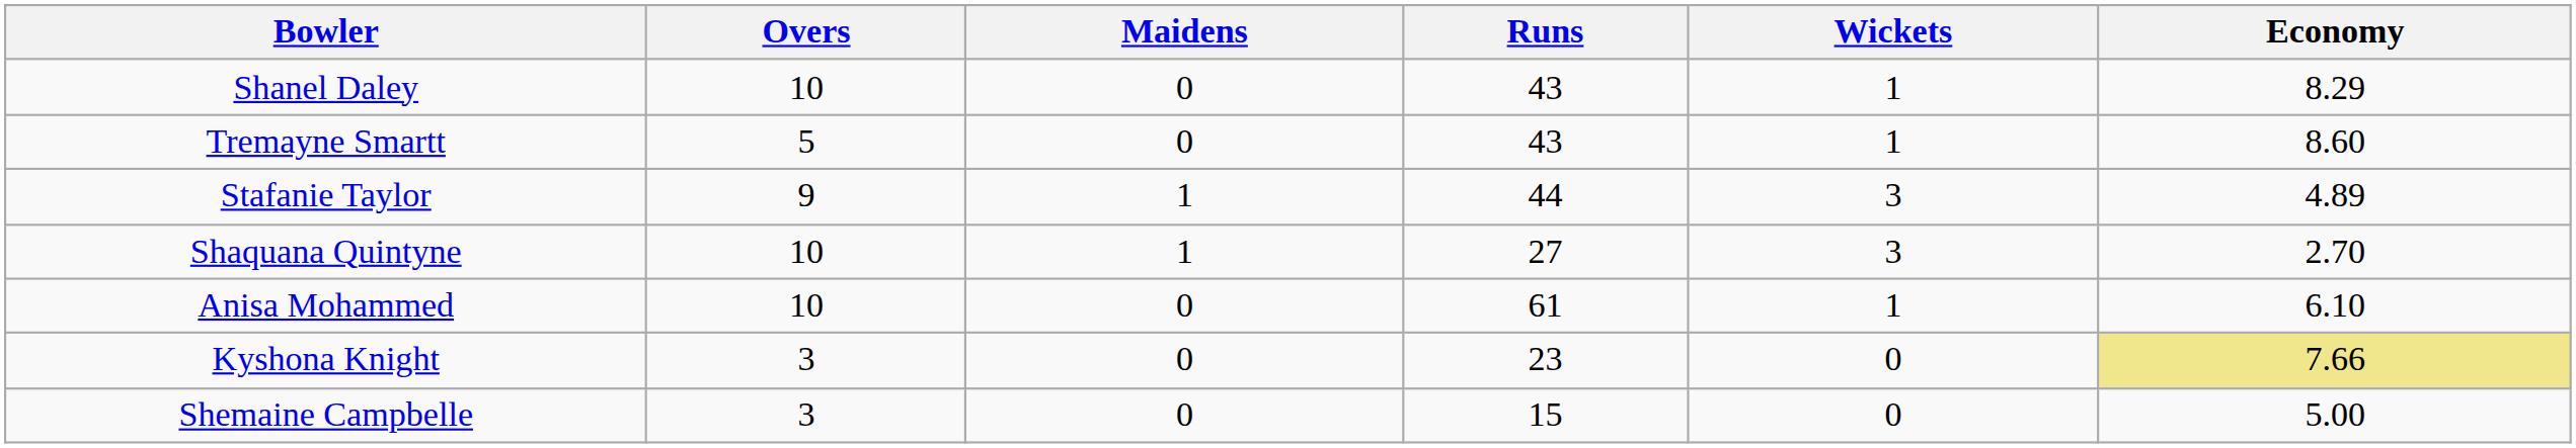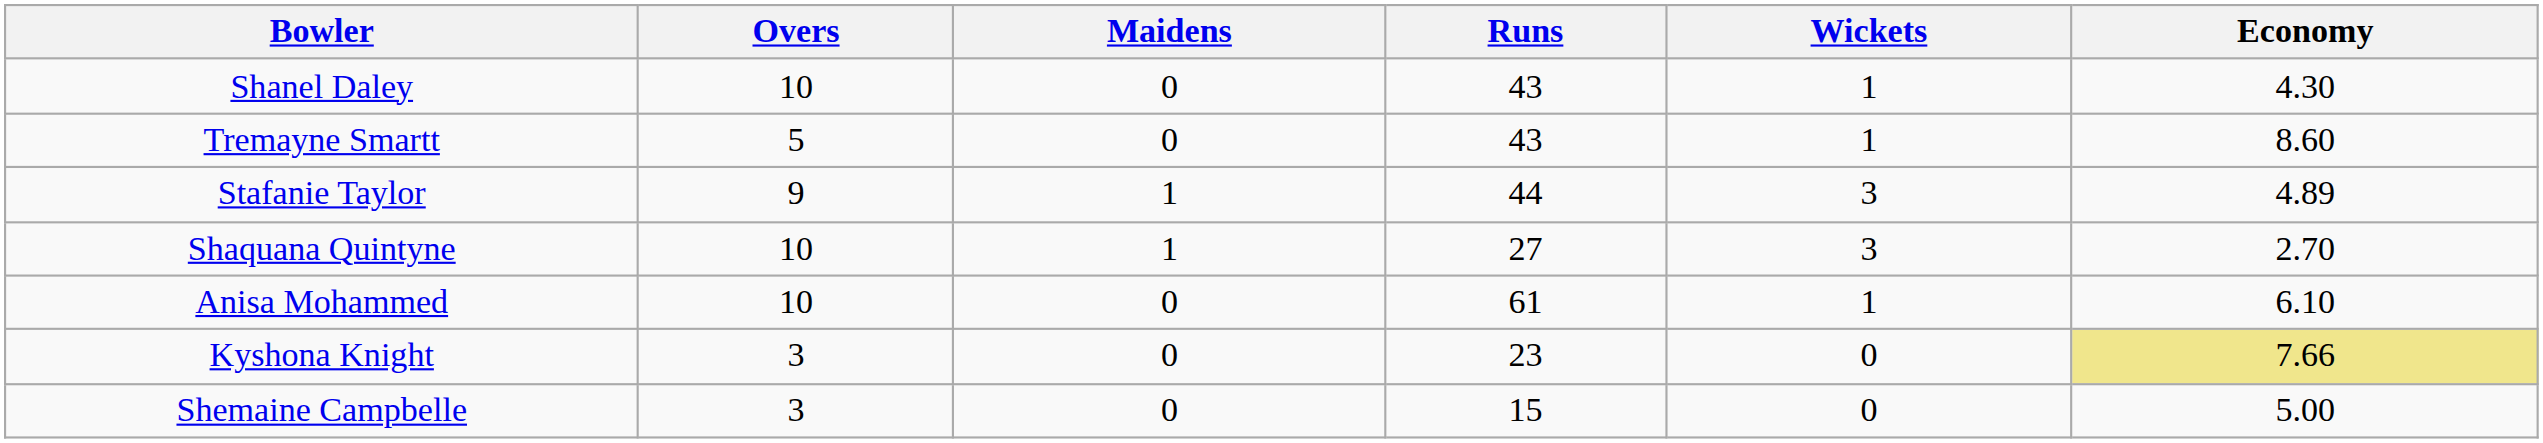Shanel Daley | Economy: 8.29 -> 4.30
